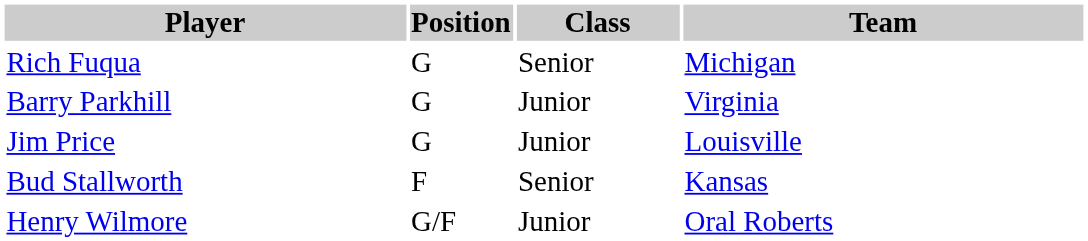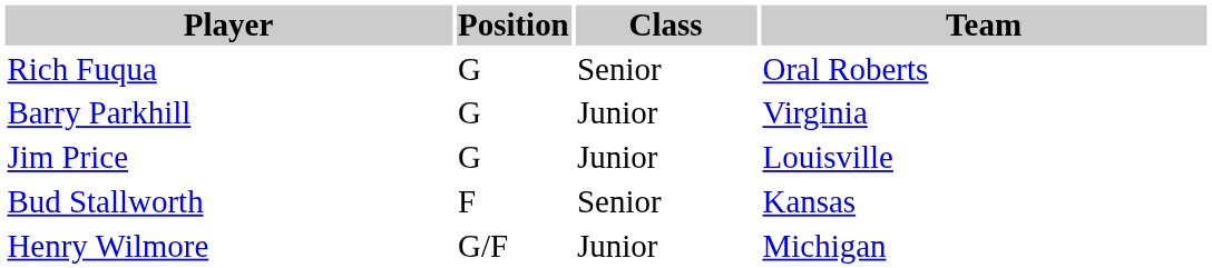Rich Fuqua | Team: Michigan -> Oral Roberts
Henry Wilmore | Team: Oral Roberts -> Michigan
